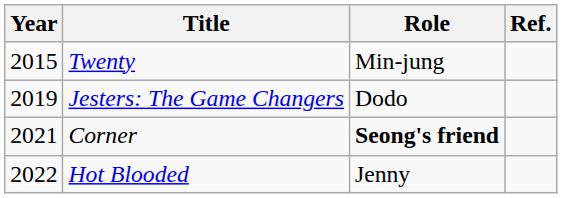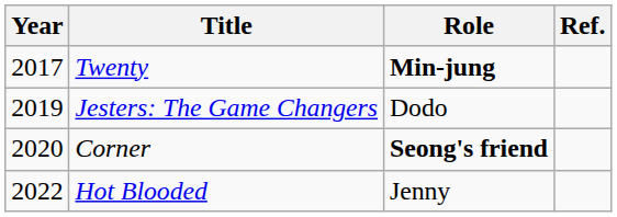Twenty | Year: 2015 -> 2017
Twenty | Role: normal -> bold
Corner | Year: 2021 -> 2020
